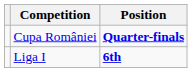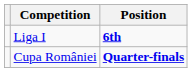rows swapped: Liga I <-> Cupa României
